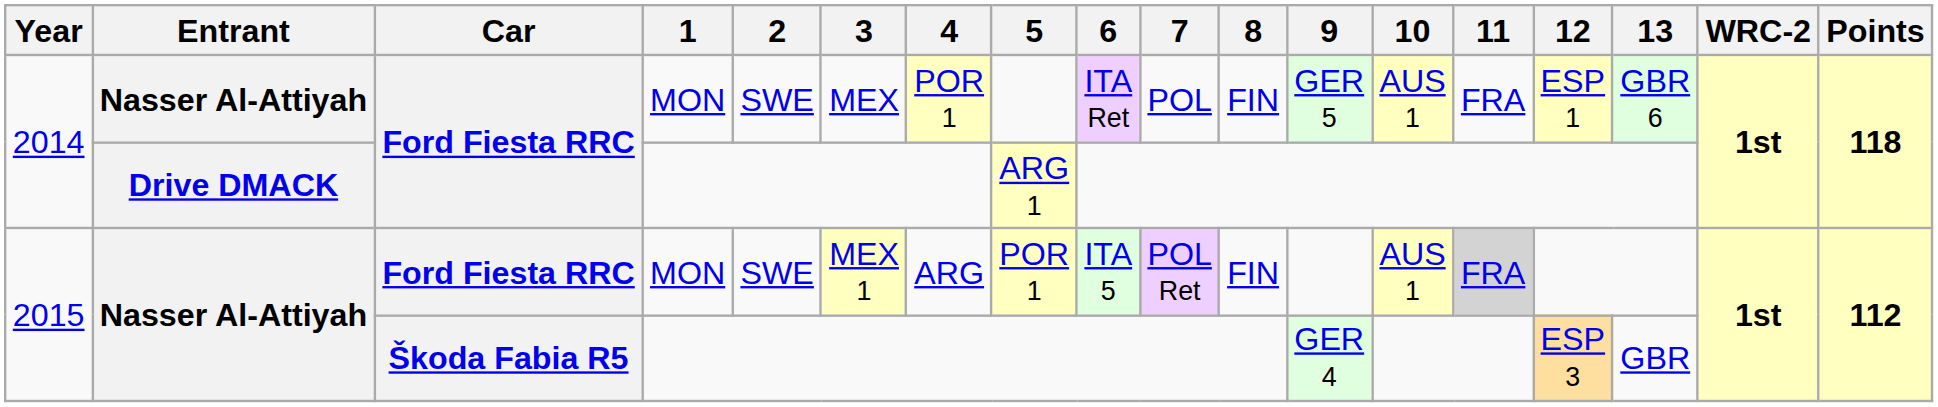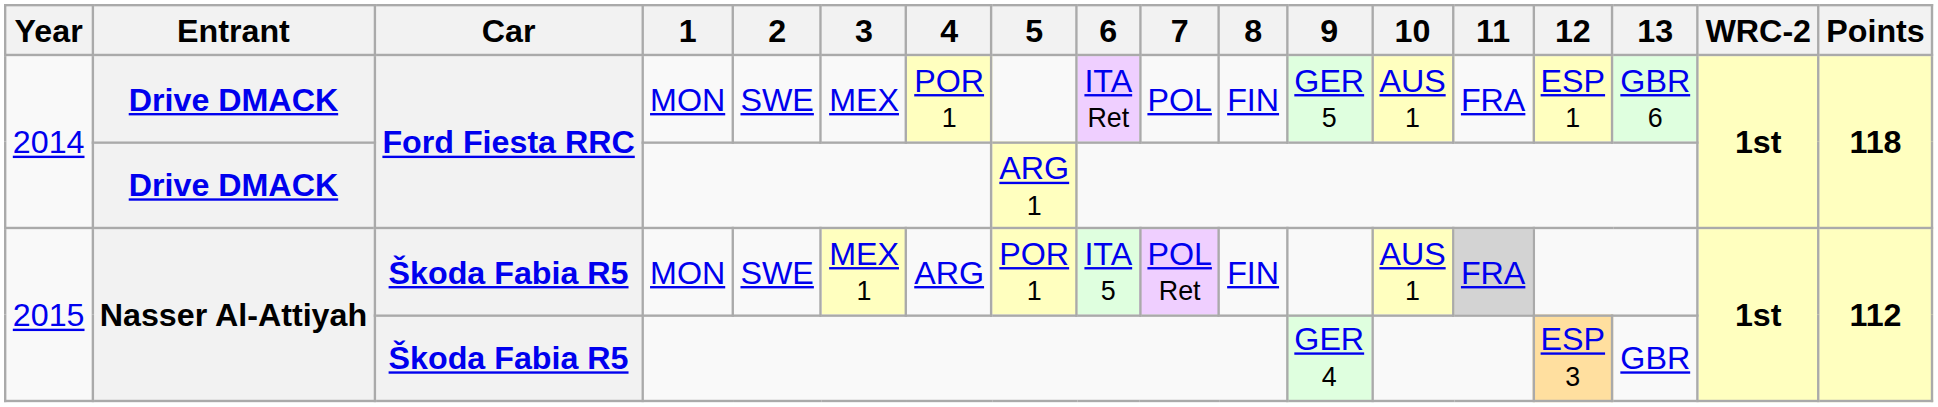2014 / MON | Entrant: Nasser Al-Attiyah -> Drive DMACK
2015 / MON | Car: Ford Fiesta RRC -> Škoda Fabia R5
